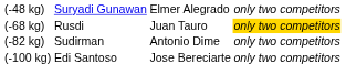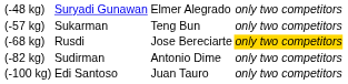+ row: (-57 kg) | Sukarman | Teng Bun | only two competitors
(-68 kg) | column 3: Juan Tauro -> Jose Bereciarte
(-100 kg) | column 3: Jose Bereciarte -> Juan Tauro
